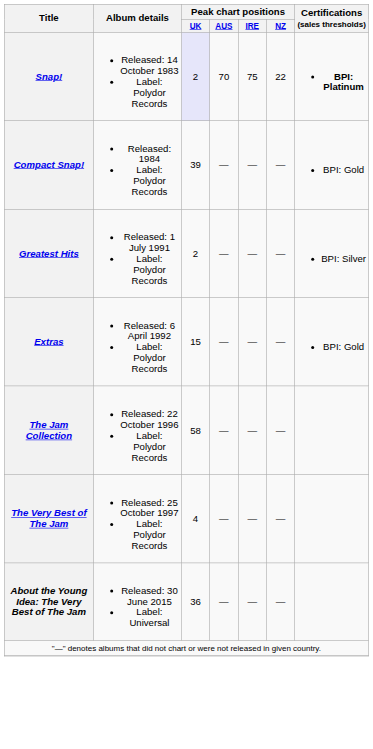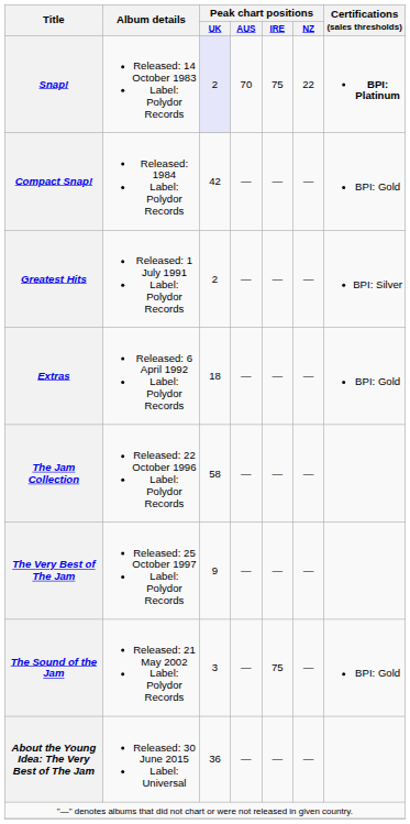Compact Snap! | Peak chart positions / UK: 39 -> 42
Extras | Peak chart positions / UK: 15 -> 18
The Very Best of The Jam | Peak chart positions / UK: 4 -> 9
+ row: The Sound of the Jam | Released: 21 May 2002 Label: Polydor Records | 3 | — | 75 | — | BPI: Gold
